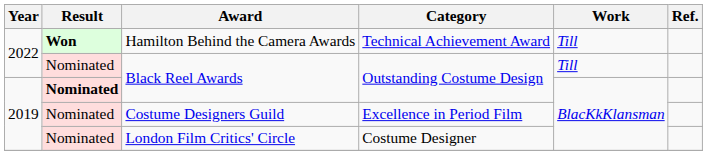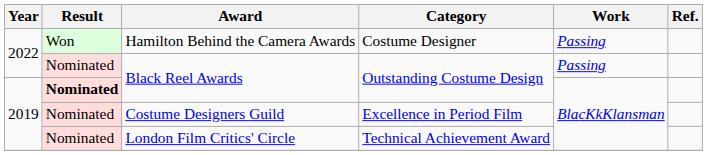Hamilton Behind the Camera Awards | Result: bold -> normal
Hamilton Behind the Camera Awards | Category: Technical Achievement Award -> Costume Designer
Hamilton Behind the Camera Awards | Work: Till -> Passing
2022 / Black Reel Awards | Work: Till -> Passing
London Film Critics' Circle | Category: Costume Designer -> Technical Achievement Award
